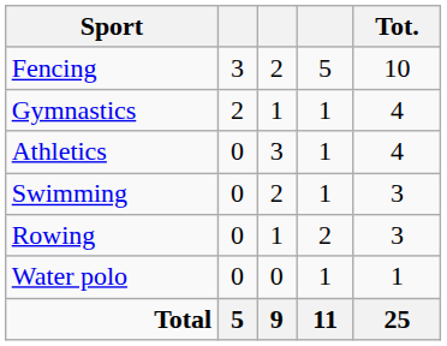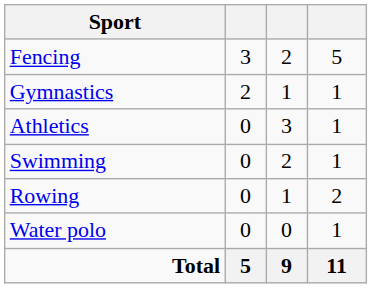- column: Tot. | 10 | 4 | 4 | 3 | 3 | 1 | 25
